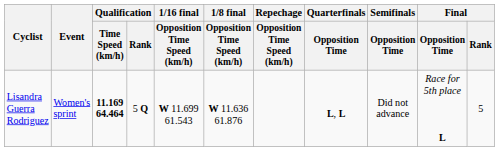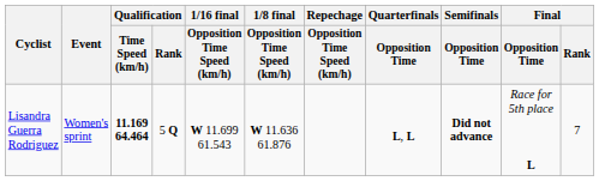Lisandra Guerra Rodriguez | Semifinals / Opposition Time: normal -> bold
Lisandra Guerra Rodriguez | Final / Rank: 5 -> 7
